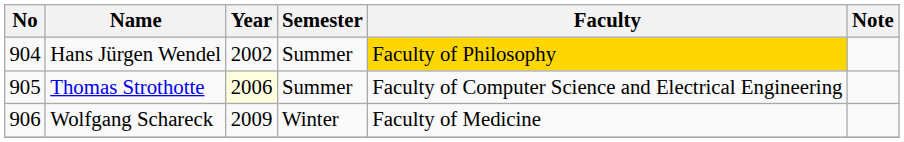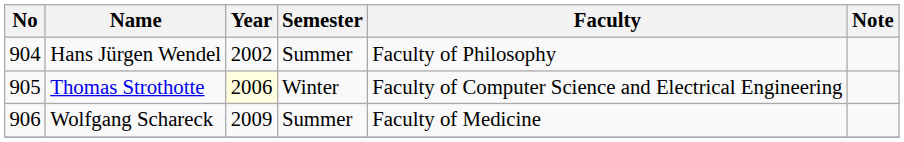Hans Jürgen Wendel | Faculty: gold background -> no background
Thomas Strothotte | Semester: Summer -> Winter
Wolfgang Schareck | Semester: Winter -> Summer
